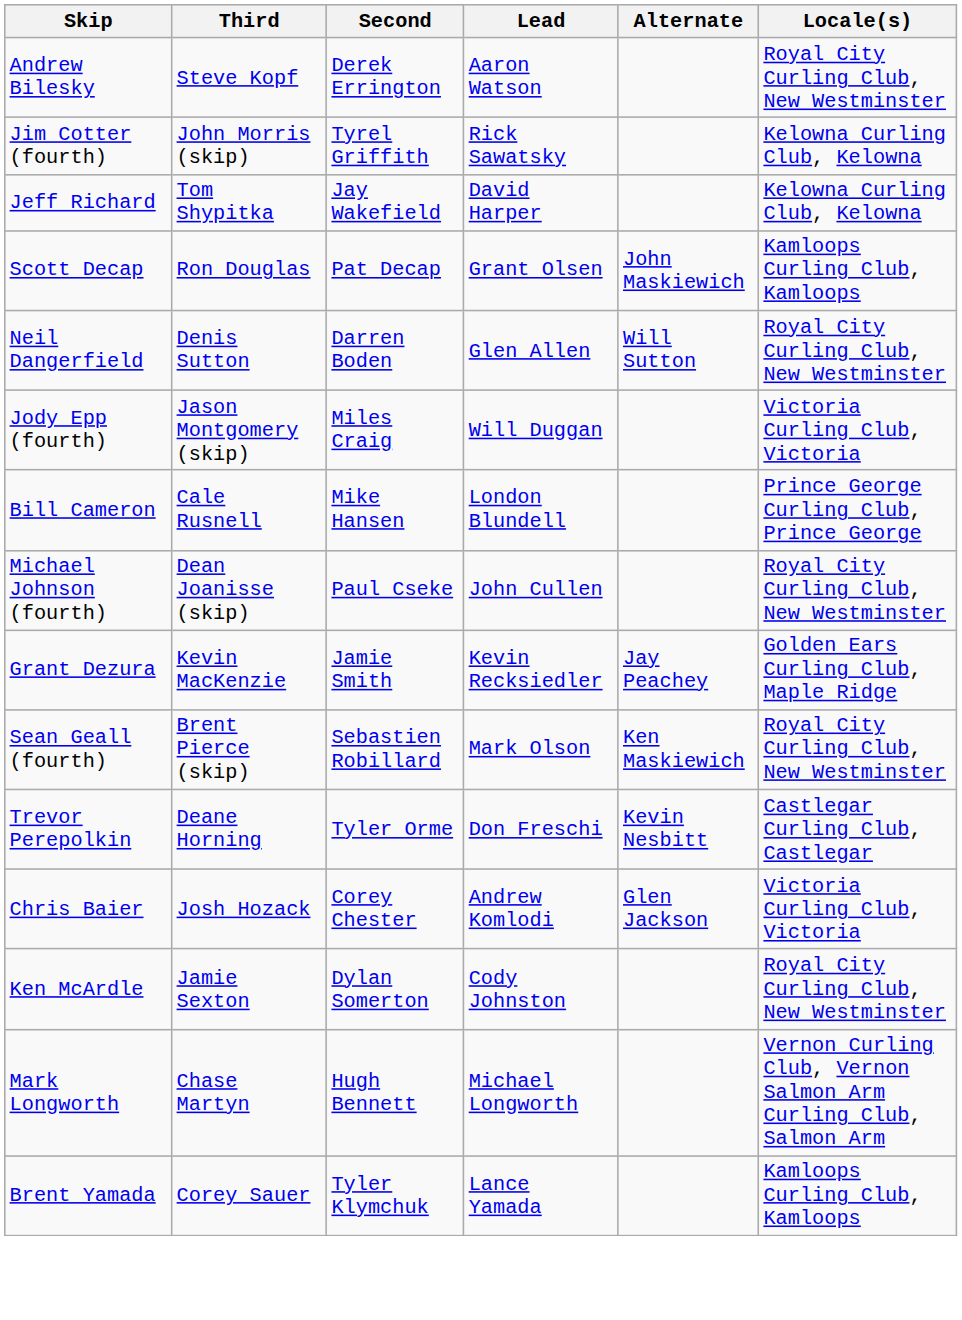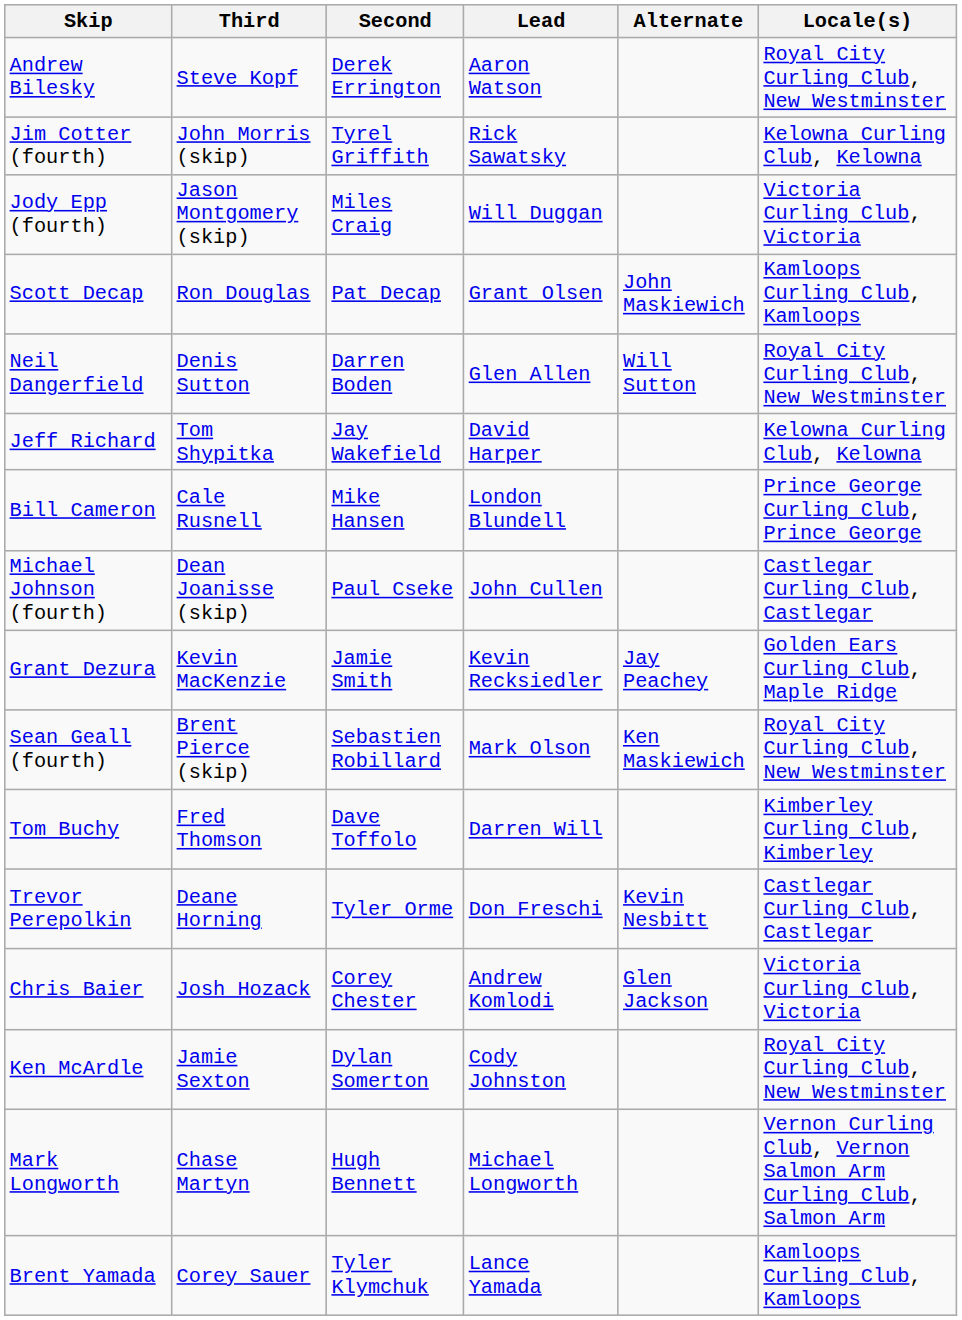rows swapped: Jeff Richard <-> Jody Epp (fourth)
Michael Johnson (fourth) | Locale(s): Royal City Curling Club, New Westminster -> Castlegar Curling Club, Castlegar
+ row: Tom Buchy | Fred Thomson | Dave Toffolo | Darren Will | Kimberley Curling Club, Kimberley
